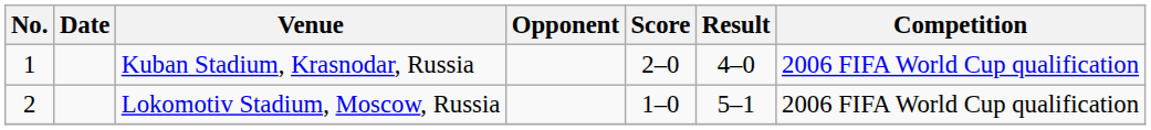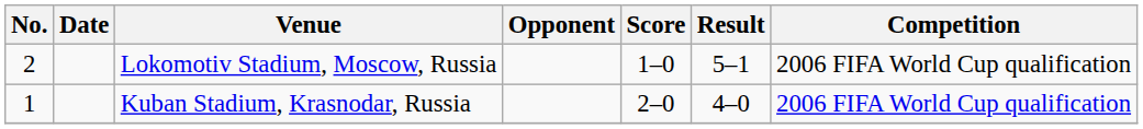rows swapped: Kuban Stadium, Krasnodar, Russia <-> Lokomotiv Stadium, Moscow, Russia
